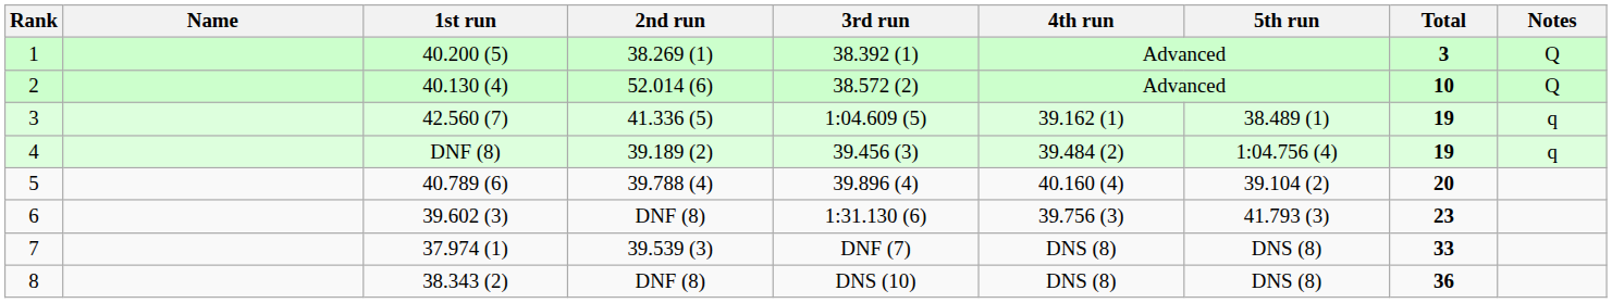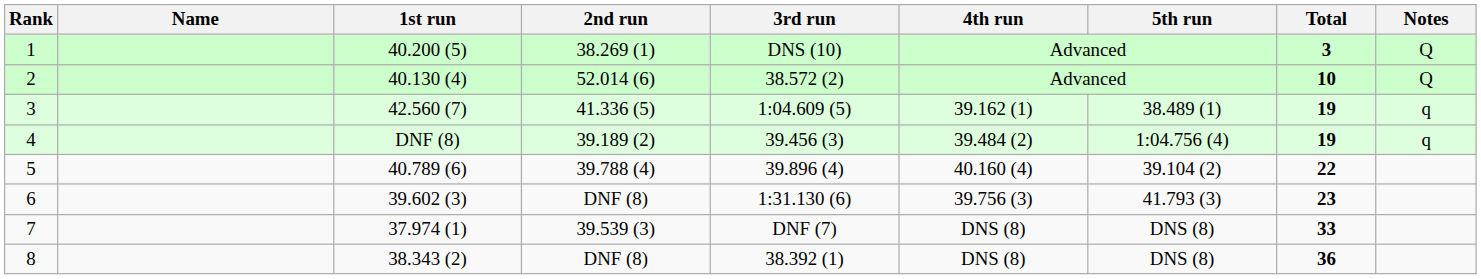1 | 3rd run: 38.392 (1) -> DNS (10)
5 | Total: 20 -> 22
8 | 3rd run: DNS (10) -> 38.392 (1)
